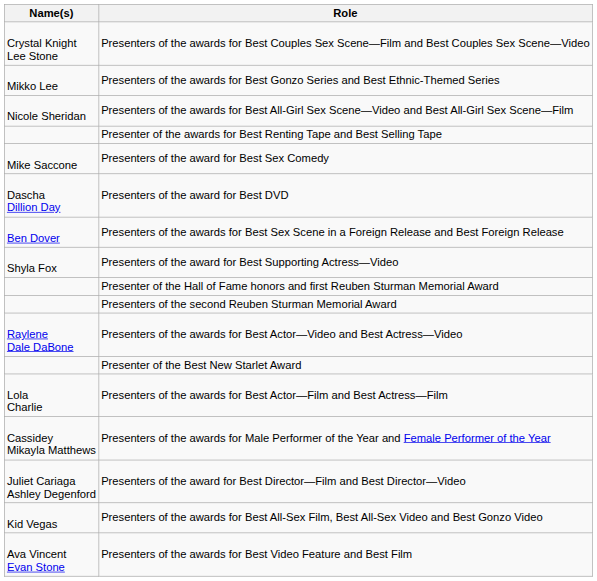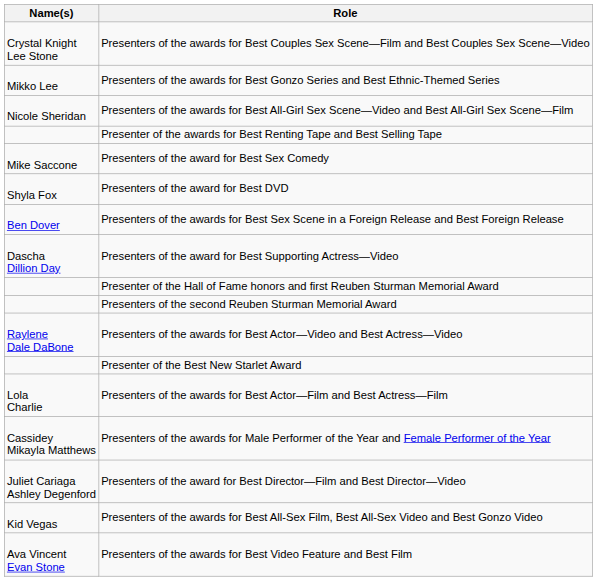Presenters of the award for Best DVD | Name(s): Dascha Dillion Day -> Shyla Fox
Presenters of the award for Best Supporting Actress—Video | Name(s): Shyla Fox -> Dascha Dillion Day
